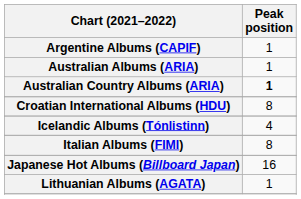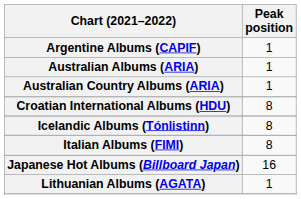Australian Country Albums (ARIA) | Peak position: bold -> normal
Icelandic Albums (Tónlistinn) | Peak position: 4 -> 8
